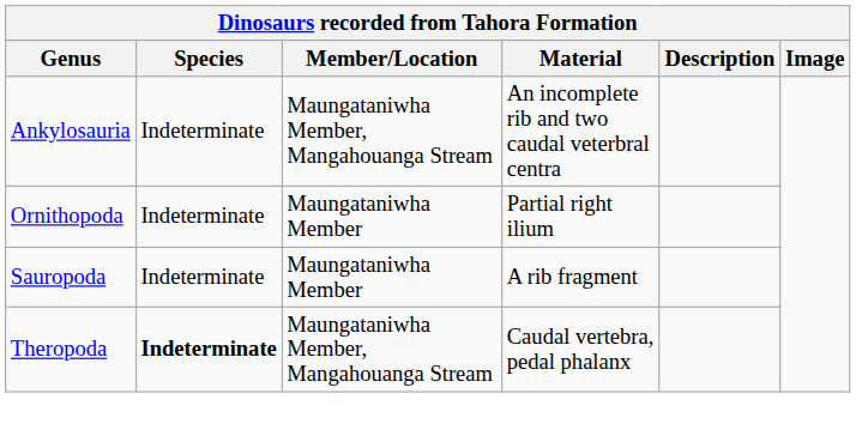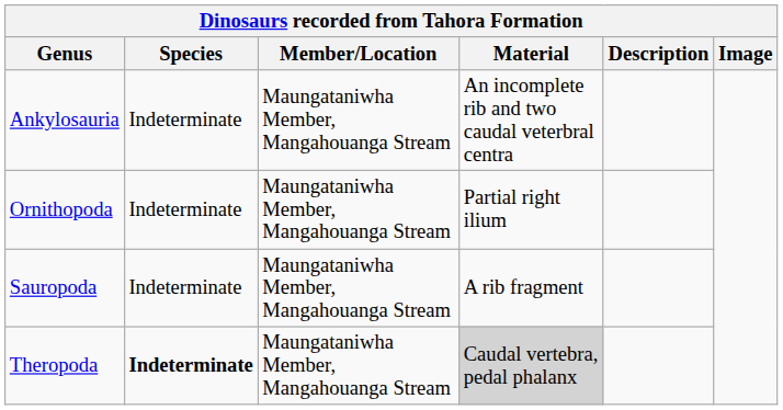Ornithopoda | Member/Location: Maungataniwha Member -> Maungataniwha Member, Mangahouanga Stream
Sauropoda | Member/Location: Maungataniwha Member -> Maungataniwha Member, Mangahouanga Stream
Theropoda | Material: no background -> lightgrey background
